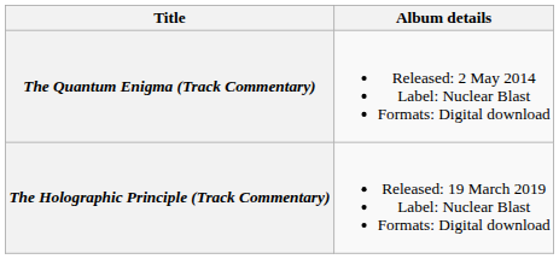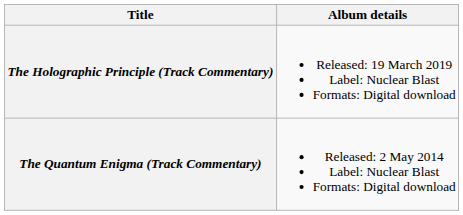rows swapped: The Quantum Enigma (Track Commentary) <-> The Holographic Principle (Track Commentary)
